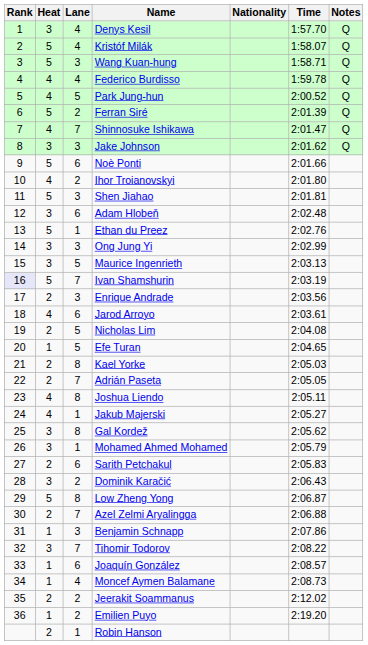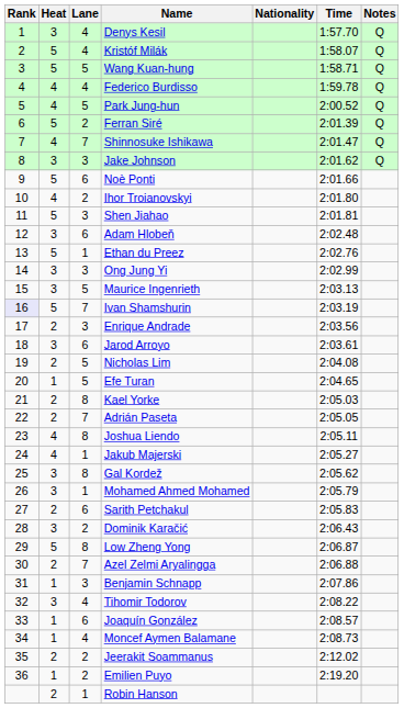Wang Kuan-hung | Lane: 3 -> 5
Jarod Arroyo | Heat: 4 -> 3
Tihomir Todorov | Lane: 7 -> 4
